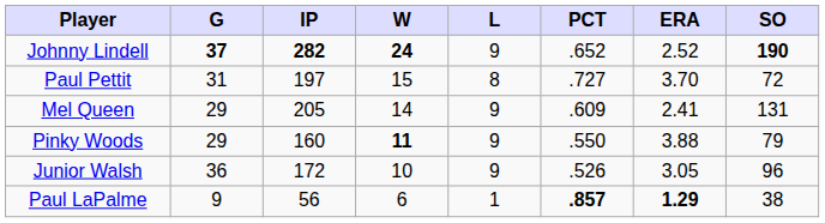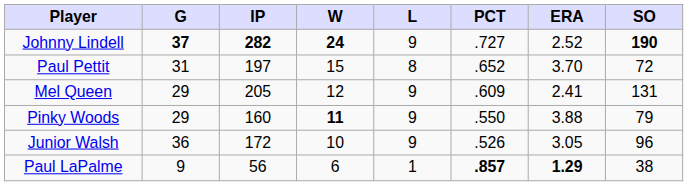Johnny Lindell | PCT: .652 -> .727
Paul Pettit | PCT: .727 -> .652
Mel Queen | W: 14 -> 12
